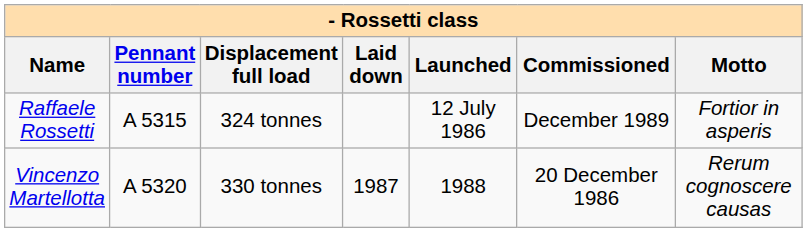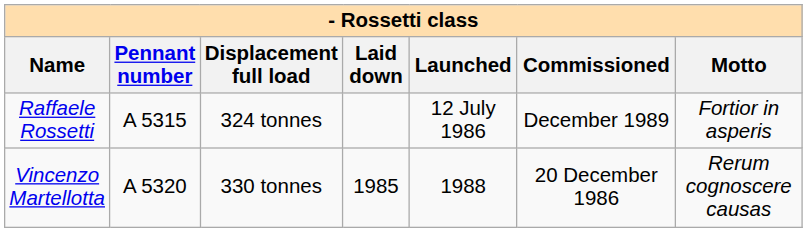Vincenzo Martellotta | Laid down: 1987 -> 1985
